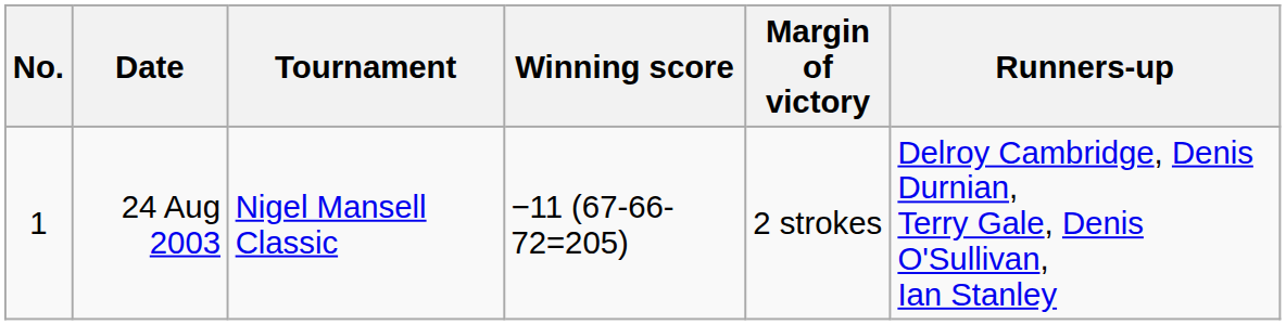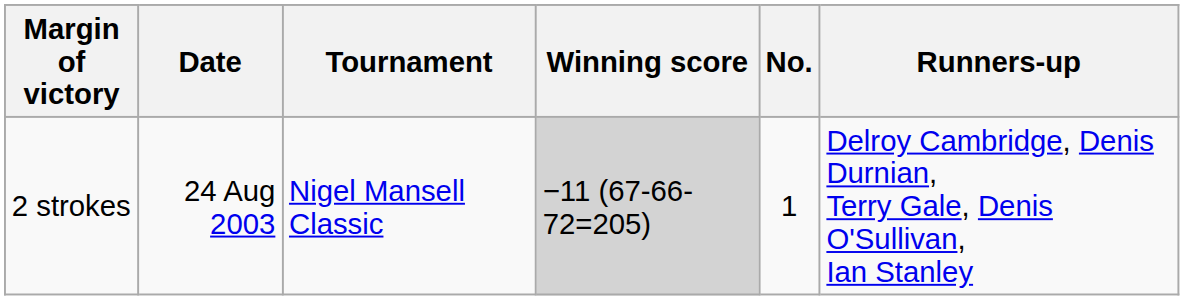columns swapped: No. <-> Margin of victory
24 Aug 2003 | Winning score: no background -> lightgrey background
